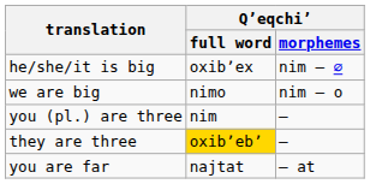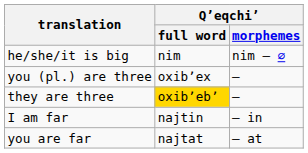he/she/it is big | Qʼeqchiʼ / full word: oxibʼex -> nim
- row: we are big | nimo | nim – o
you (pl.) are three | Qʼeqchiʼ / full word: nim -> oxibʼex
+ row: I am far | najtin | – in
